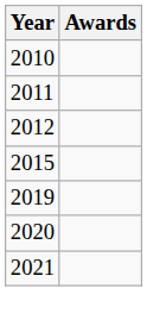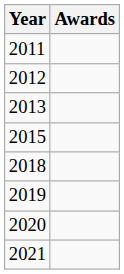- row: 2010
+ row: 2013
+ row: 2018
